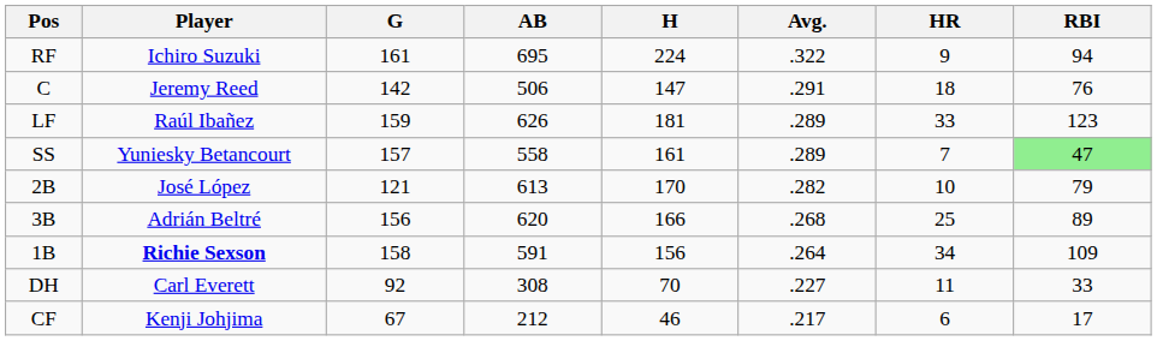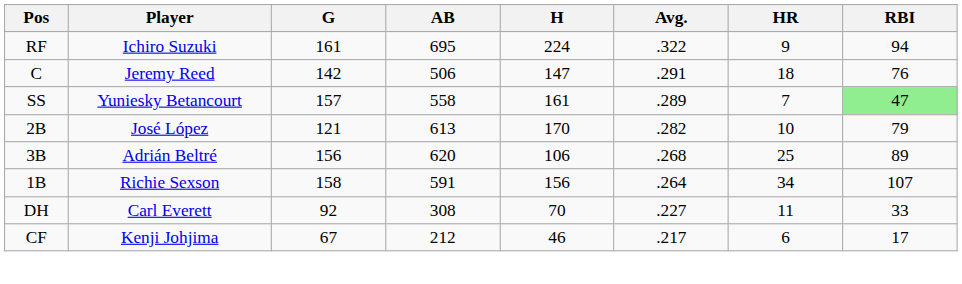- row: LF | Raúl Ibañez | 159 | 626 | 181 | .289 | 33 | 123
3B | H: 166 -> 106
1B | Player: bold -> normal
1B | RBI: 109 -> 107
